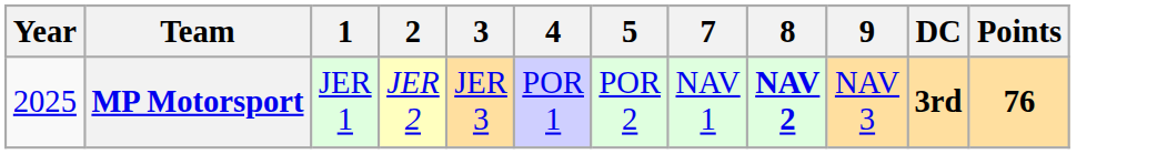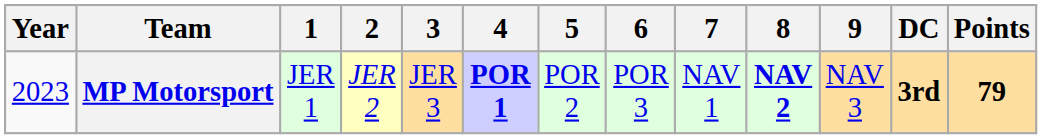+ column: 6 | POR 3
MP Motorsport | Year: 2025 -> 2023
MP Motorsport | 4: normal -> bold
MP Motorsport | Points: 76 -> 79
